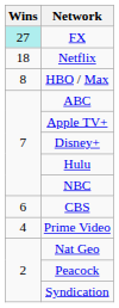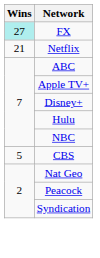Netflix | Wins: 18 -> 21
- row: 8 | HBO / Max
CBS | Wins: 6 -> 5
- row: 4 | Prime Video
